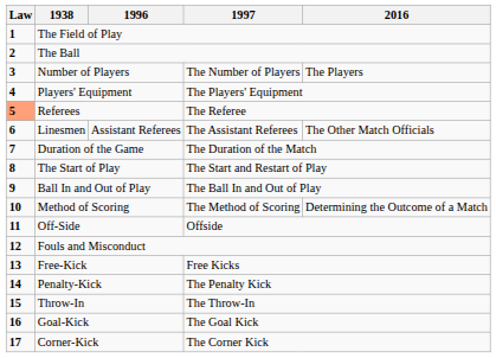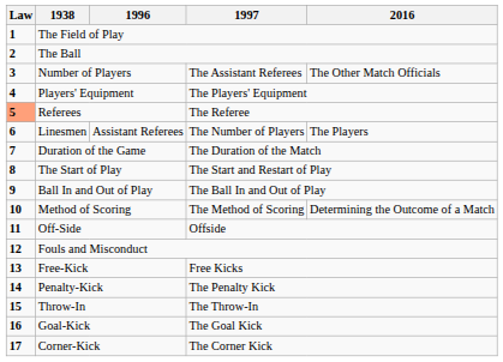Number of Players | 1997: The Number of Players -> The Assistant Referees
Number of Players | 2016: The Players -> The Other Match Officials
Linesmen | 1997: The Assistant Referees -> The Number of Players
Linesmen | 2016: The Other Match Officials -> The Players
